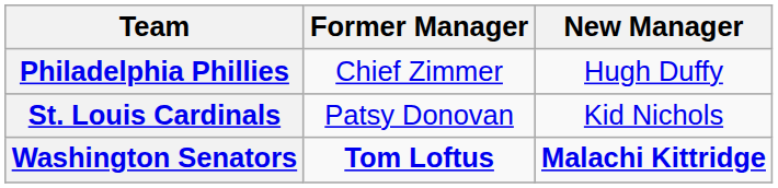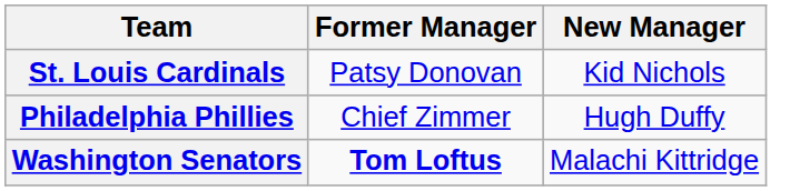rows swapped: Philadelphia Phillies <-> St. Louis Cardinals
Washington Senators | New Manager: bold -> normal
